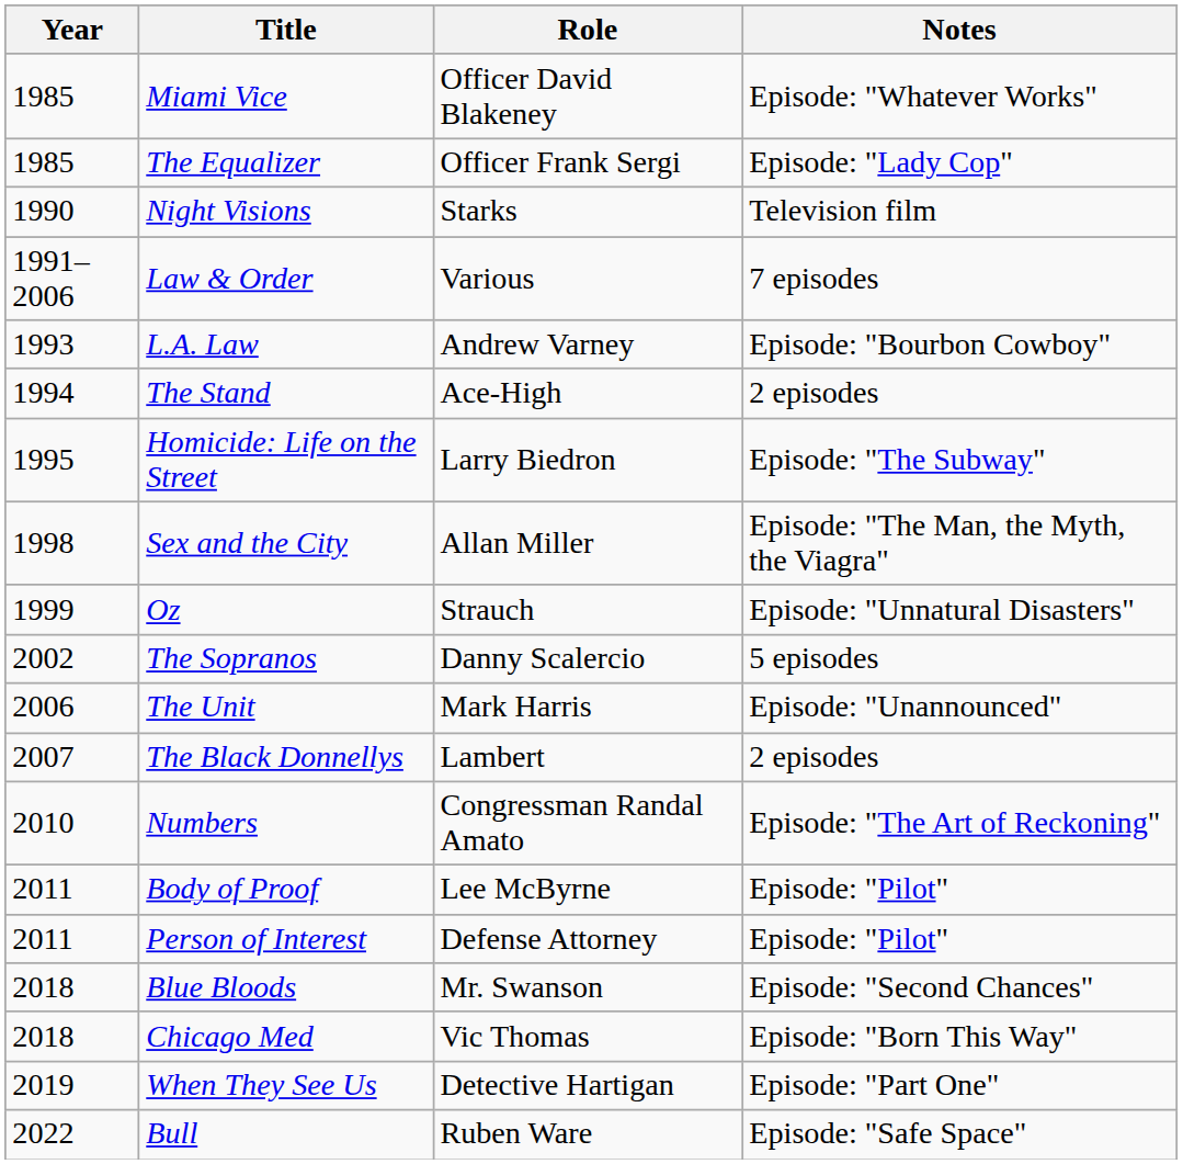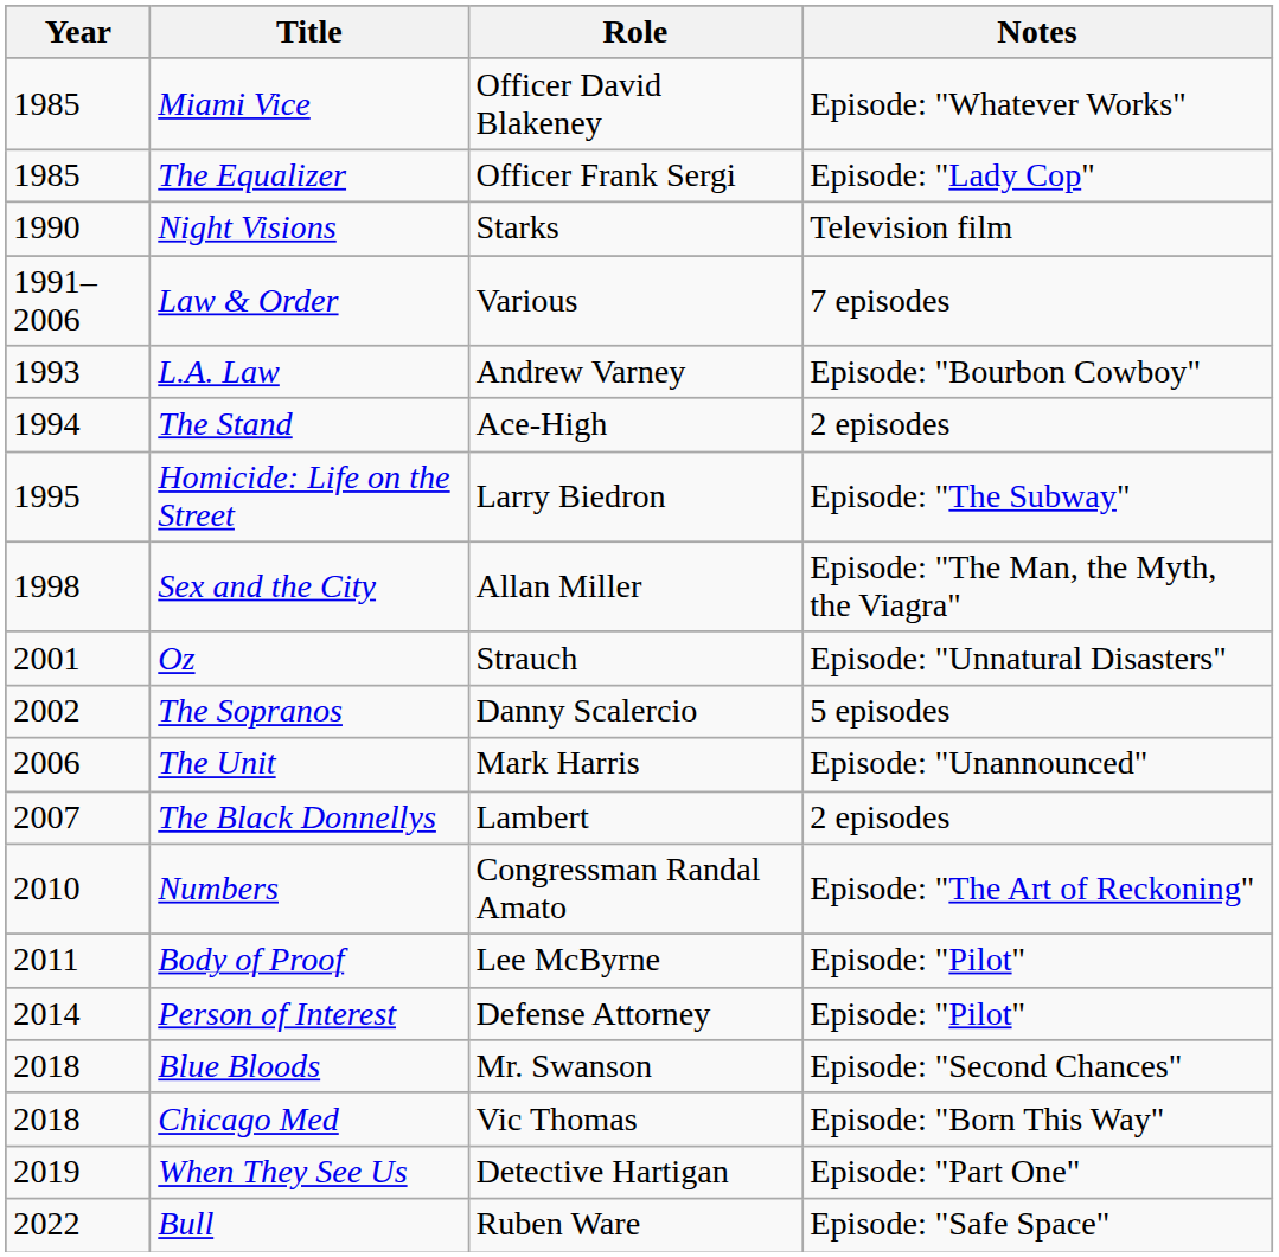Oz | Year: 1999 -> 2001
Person of Interest | Year: 2011 -> 2014
